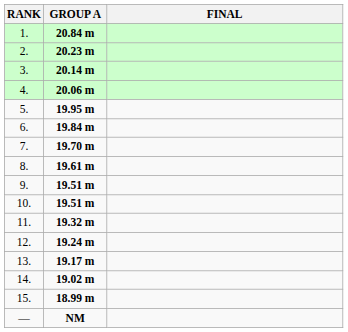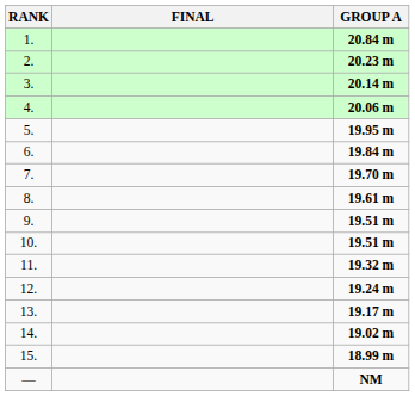columns swapped: FINAL <-> GROUP A
